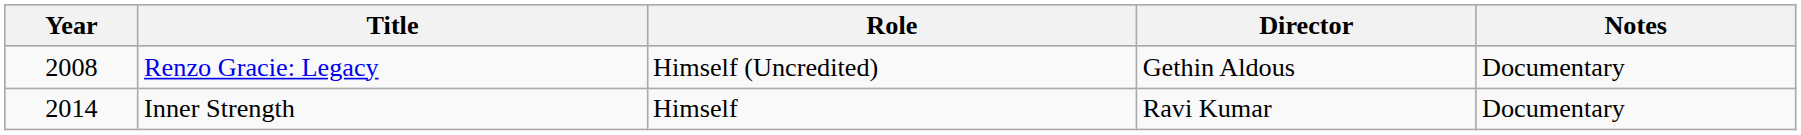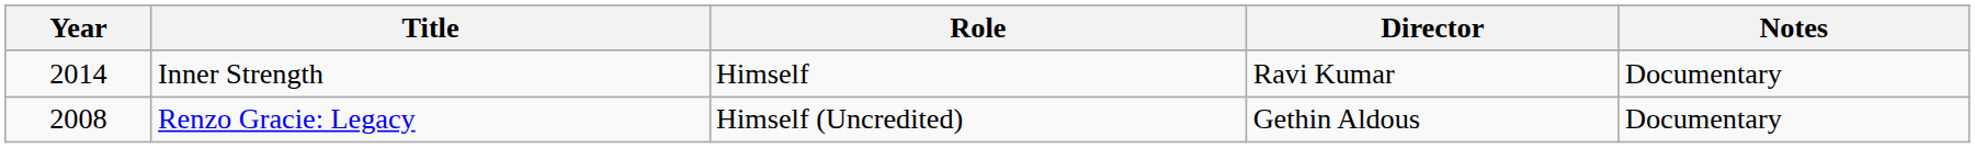rows swapped: Renzo Gracie: Legacy <-> Inner Strength
